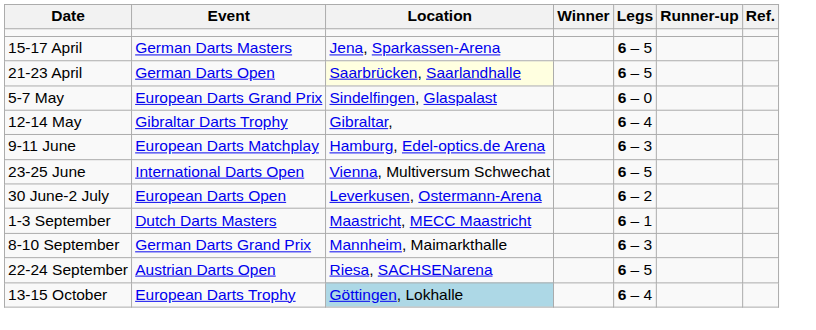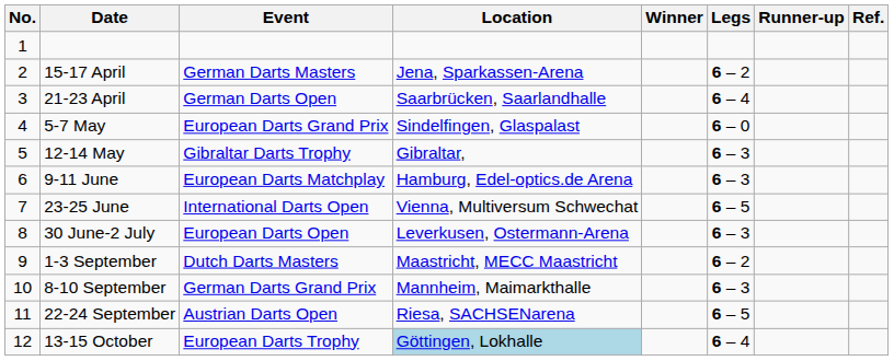+ column: No. | 1 | 2 | 3 | 4 | 5 | 6 | 7 | 8 | 9 | 10 | 11 | 12
15-17 April | Legs: 6 – 5 -> 6 – 2
21-23 April | Location: lightyellow background -> no background
21-23 April | Legs: 6 – 5 -> 6 – 4
12-14 May | Legs: 6 – 4 -> 6 – 3
30 June-2 July | Legs: 6 – 2 -> 6 – 3
1-3 September | Legs: 6 – 1 -> 6 – 2
